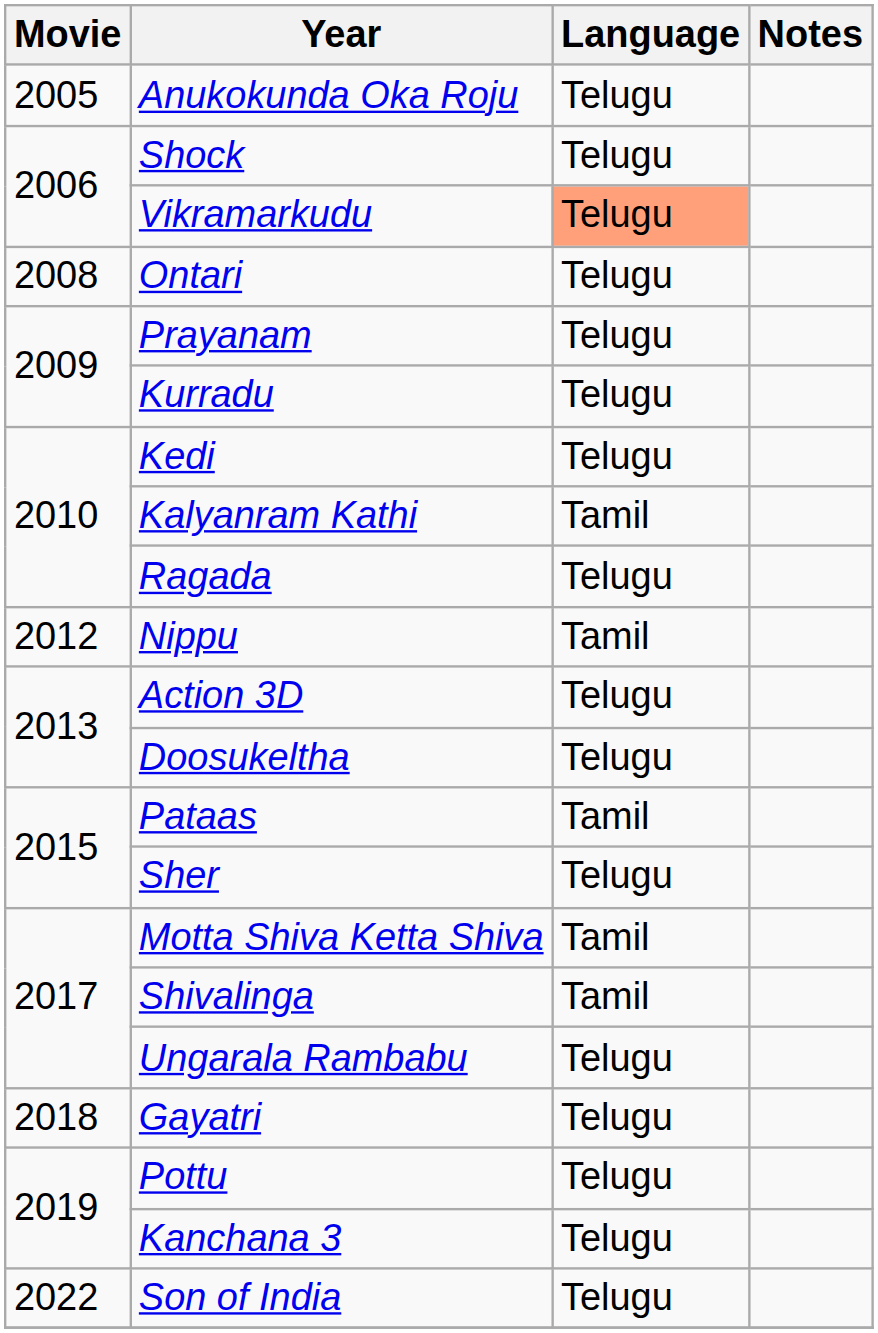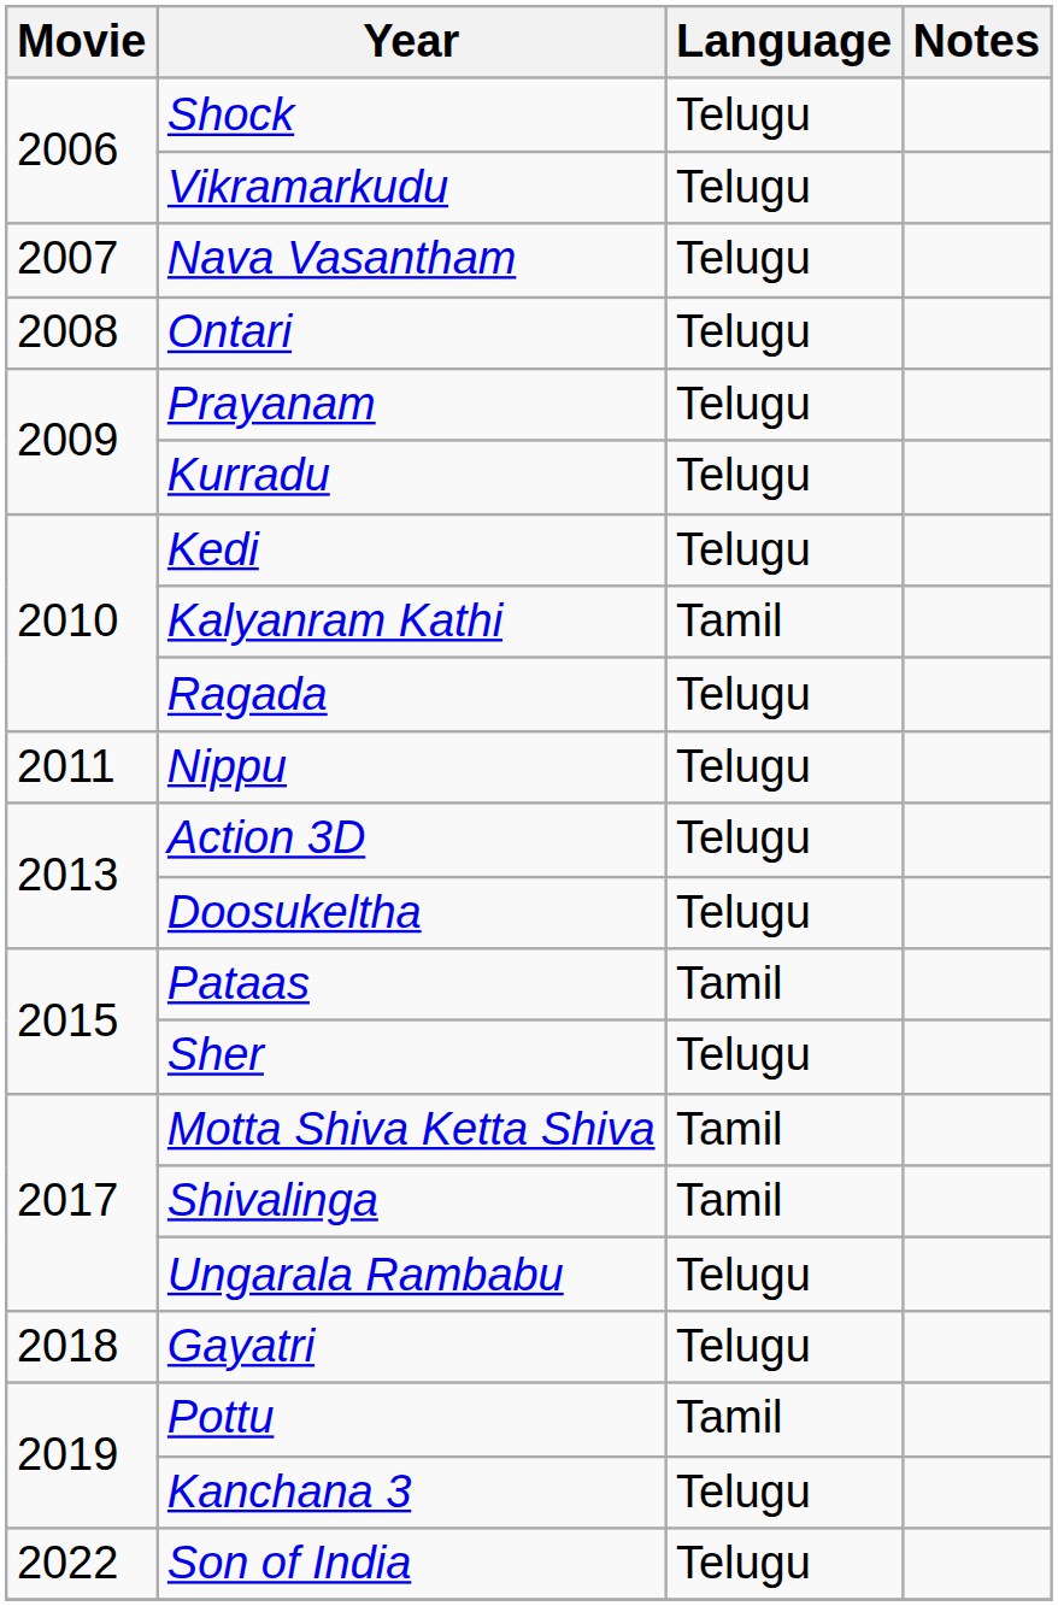- row: 2005 | Anukokunda Oka Roju | Telugu
Vikramarkudu | Language: lightsalmon background -> no background
+ row: 2007 | Nava Vasantham | Telugu
Nippu | Movie: 2012 -> 2011
Nippu | Language: Tamil -> Telugu
Pottu | Language: Telugu -> Tamil
